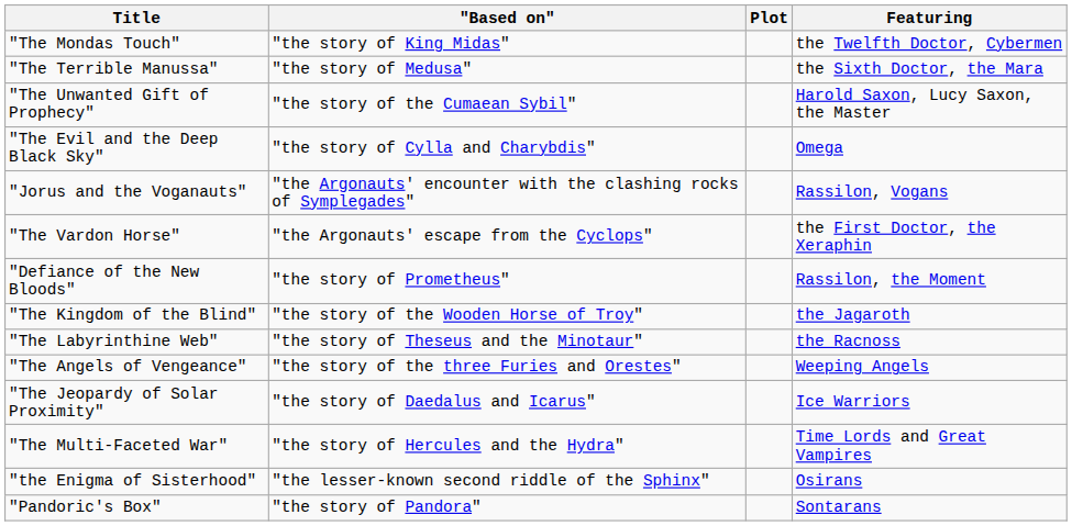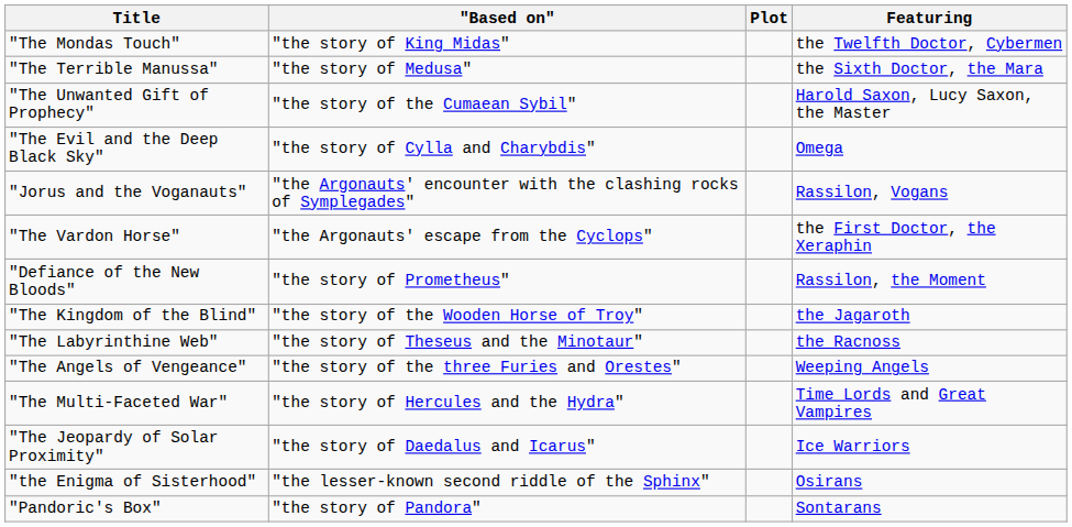rows swapped: "The Jeopardy of Solar Proximity" <-> "The Multi-Faceted War"
